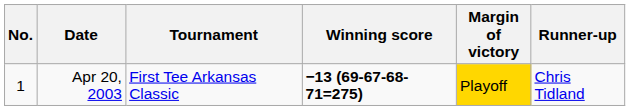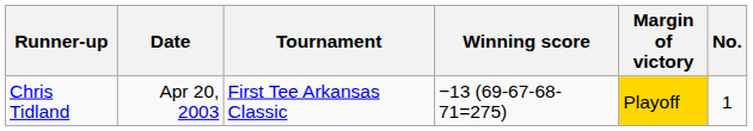columns swapped: No. <-> Runner-up
Apr 20, 2003 | Winning score: bold -> normal
